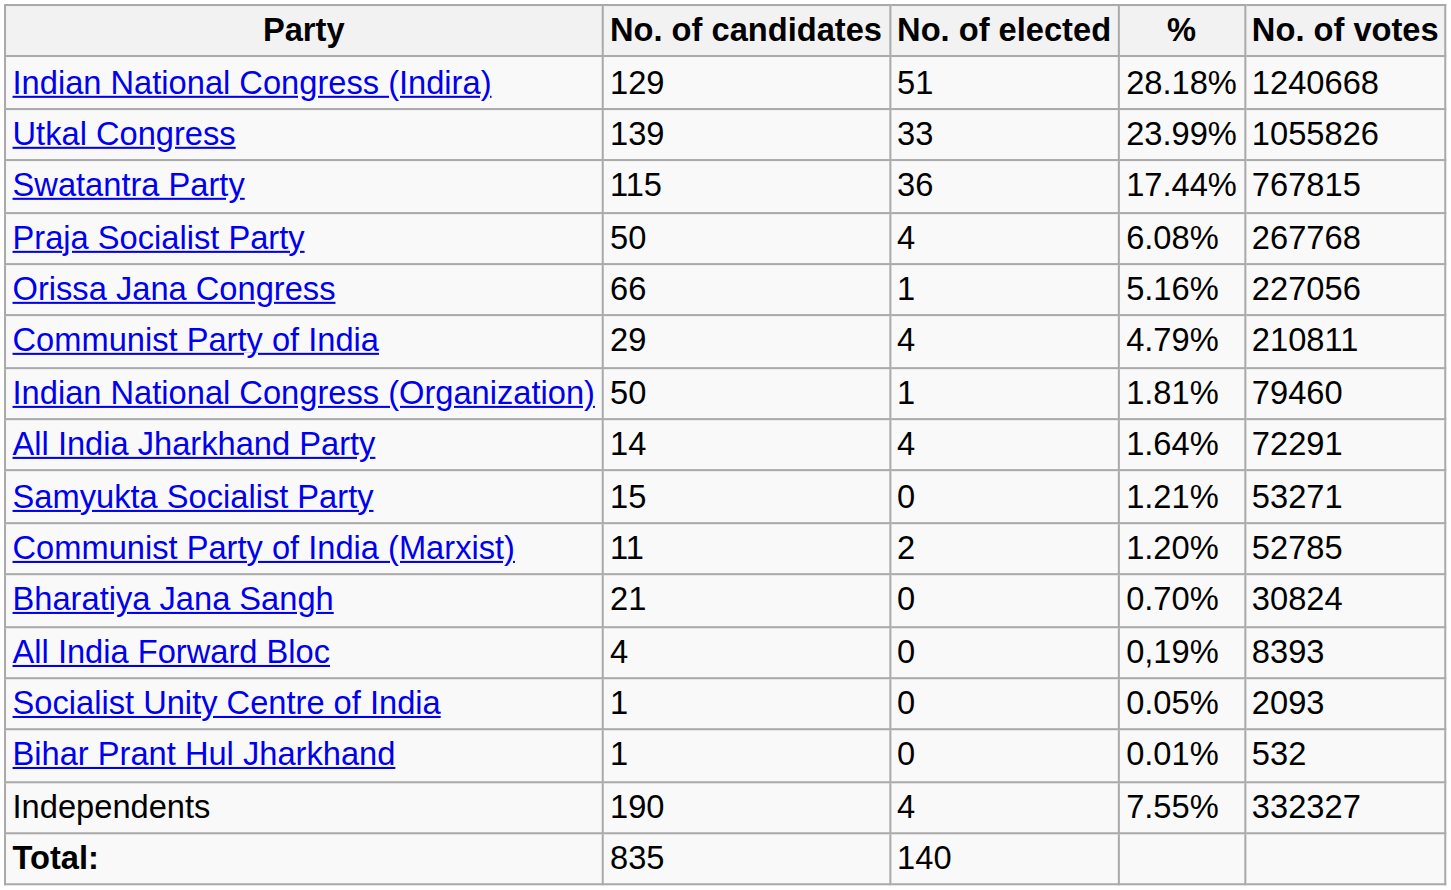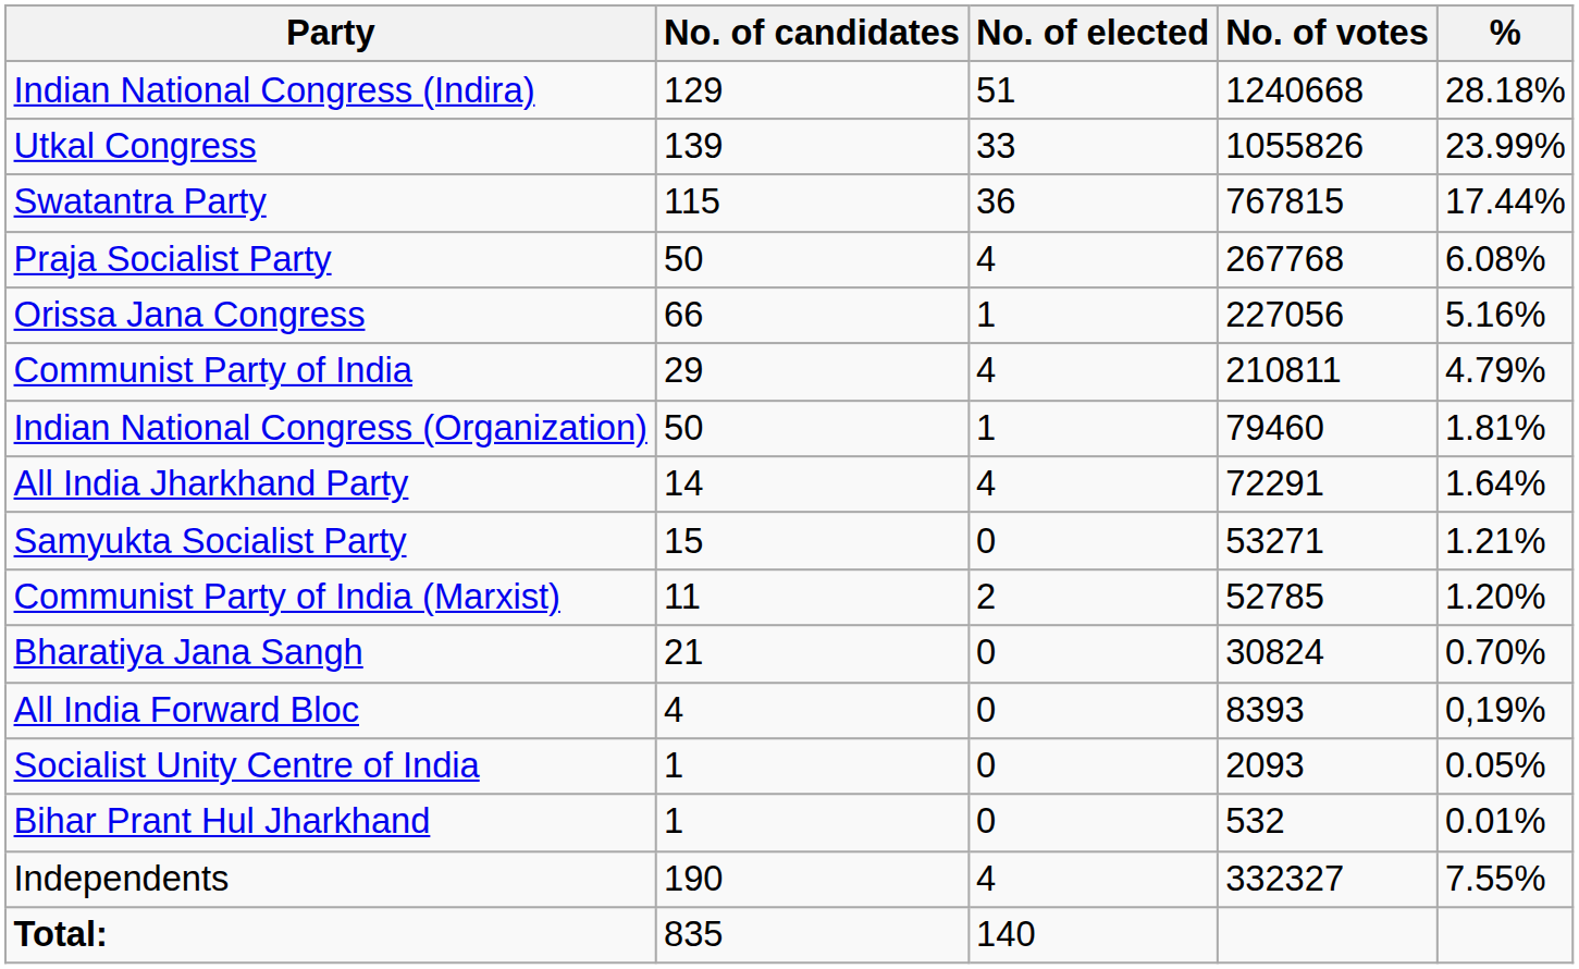columns swapped: No. of votes <-> %
